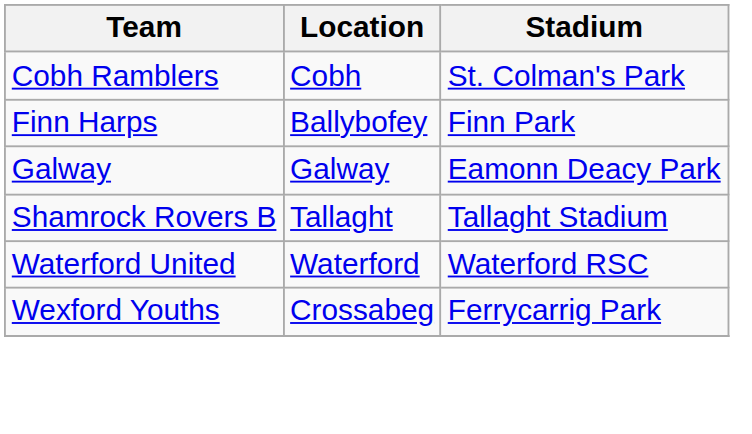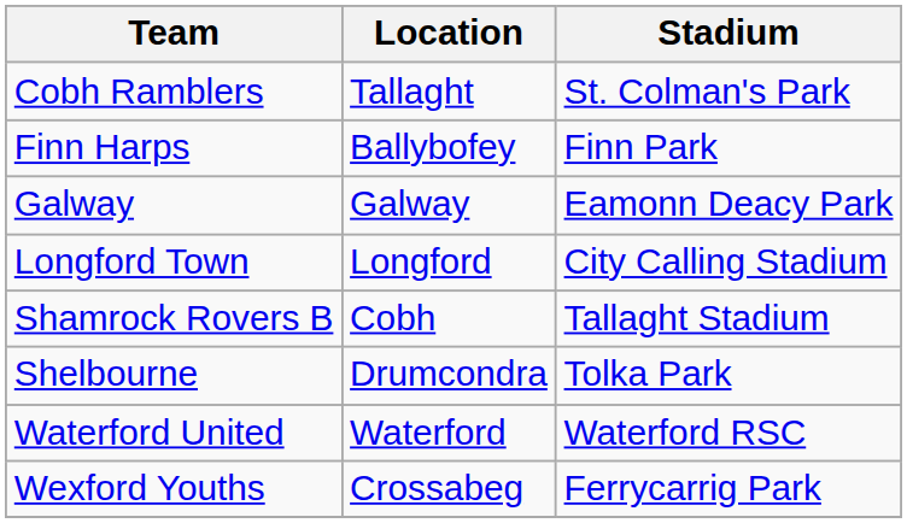Cobh Ramblers | Location: Cobh -> Tallaght
+ row: Longford Town | Longford | City Calling Stadium
Shamrock Rovers B | Location: Tallaght -> Cobh
+ row: Shelbourne | Drumcondra | Tolka Park
